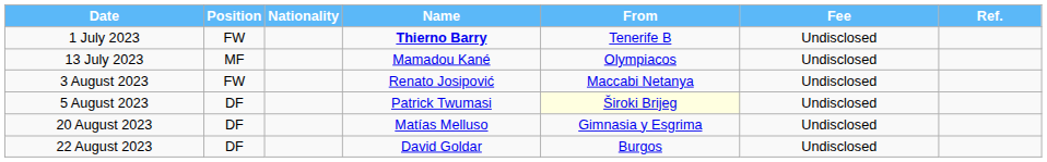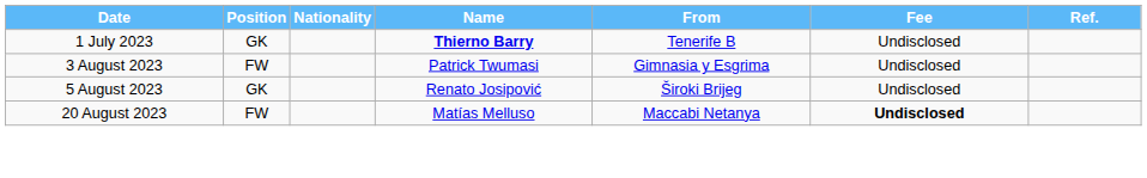1 July 2023 | Position: FW -> GK
- row: 13 July 2023 | MF | Mamadou Kané | Olympiacos | Undisclosed
3 August 2023 | Name: Renato Josipović -> Patrick Twumasi
3 August 2023 | From: Maccabi Netanya -> Gimnasia y Esgrima
5 August 2023 | Position: DF -> GK
5 August 2023 | Name: Patrick Twumasi -> Renato Josipović
5 August 2023 | From: lightyellow background -> no background
20 August 2023 | Position: DF -> FW
20 August 2023 | From: Gimnasia y Esgrima -> Maccabi Netanya
20 August 2023 | Fee: normal -> bold
- row: 22 August 2023 | DF | David Goldar | Burgos | Undisclosed
